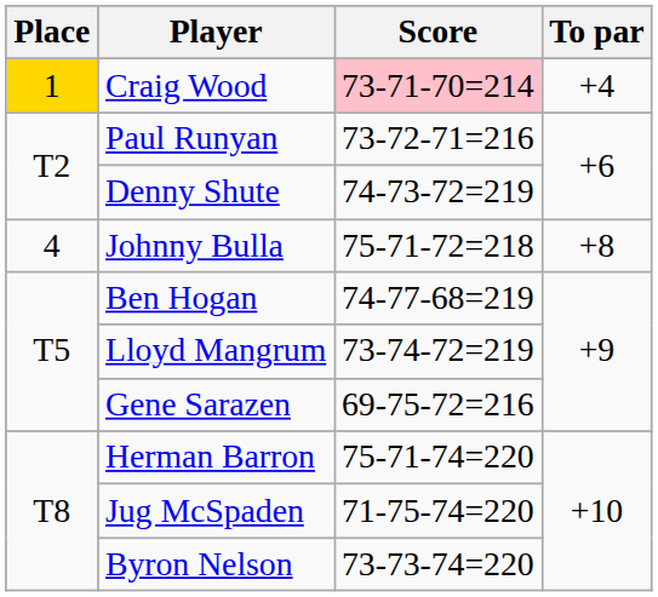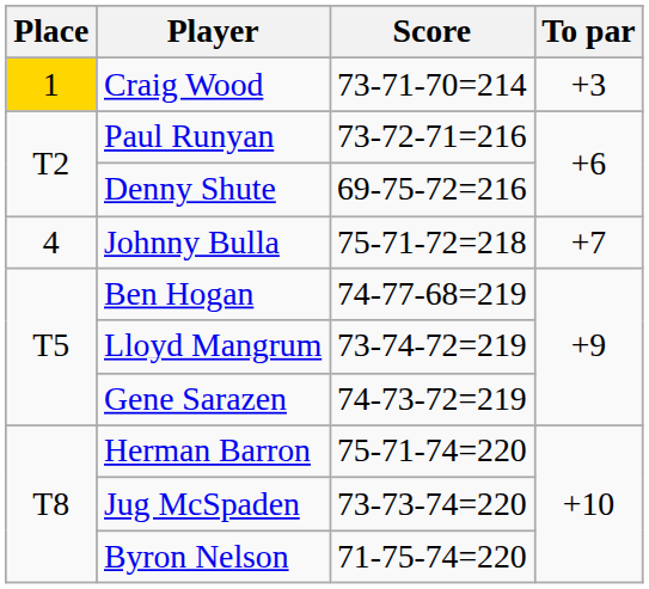Craig Wood | Score: pink background -> no background
Craig Wood | To par: +4 -> +3
Denny Shute | Score: 74-73-72=219 -> 69-75-72=216
Johnny Bulla | To par: +8 -> +7
Gene Sarazen | Score: 69-75-72=216 -> 74-73-72=219
Jug McSpaden | Score: 71-75-74=220 -> 73-73-74=220
Byron Nelson | Score: 73-73-74=220 -> 71-75-74=220
